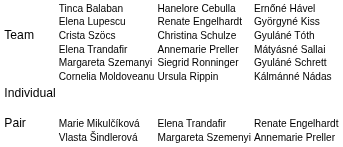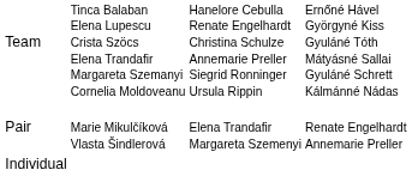rows swapped: Pair <-> Individual
